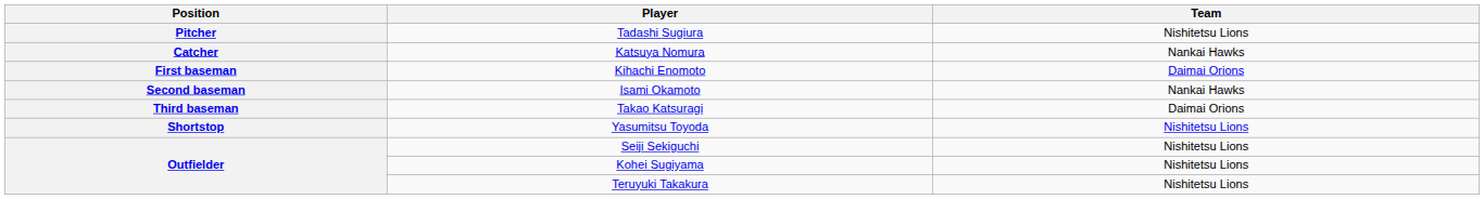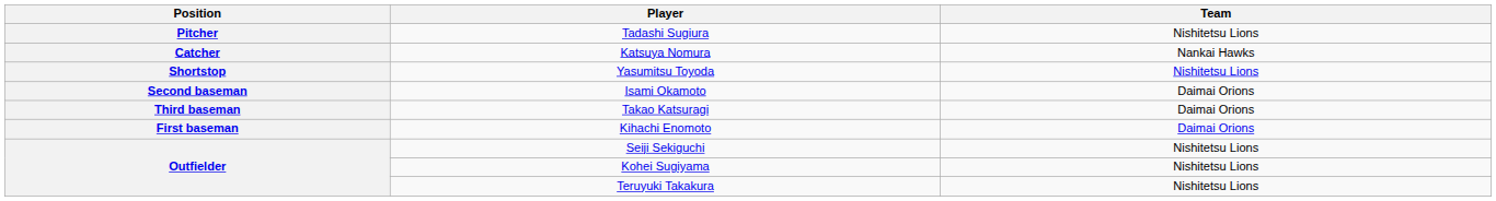rows swapped: Kihachi Enomoto <-> Yasumitsu Toyoda
Isami Okamoto | Team: Nankai Hawks -> Daimai Orions
